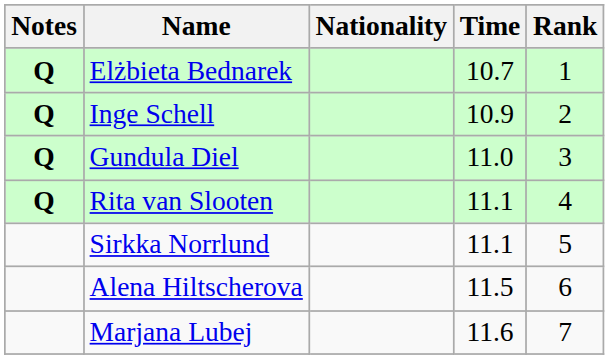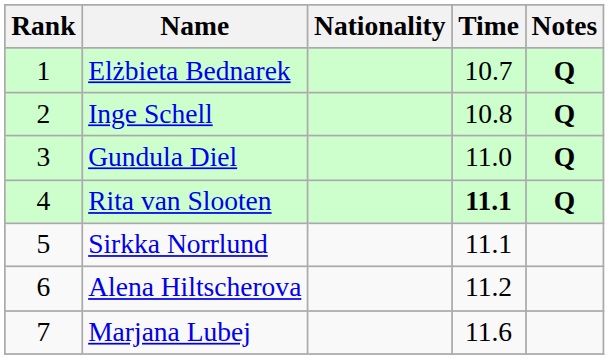columns swapped: Rank <-> Notes
Inge Schell | Time: 10.9 -> 10.8
Rita van Slooten | Time: normal -> bold
Alena Hiltscherova | Time: 11.5 -> 11.2
